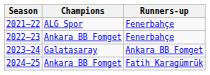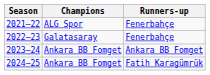2022–23 | Champions: Ankara BB Fomget -> Galatasaray
2023–24 | Champions: Galatasaray -> Ankara BB Fomget
